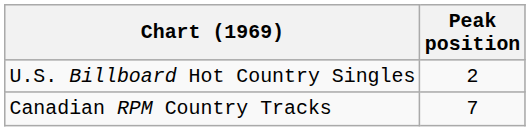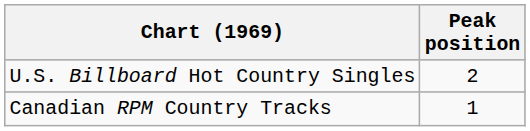Canadian RPM Country Tracks | Peak position: 7 -> 1
